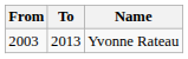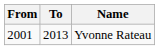Yvonne Rateau | From: 2003 -> 2001
